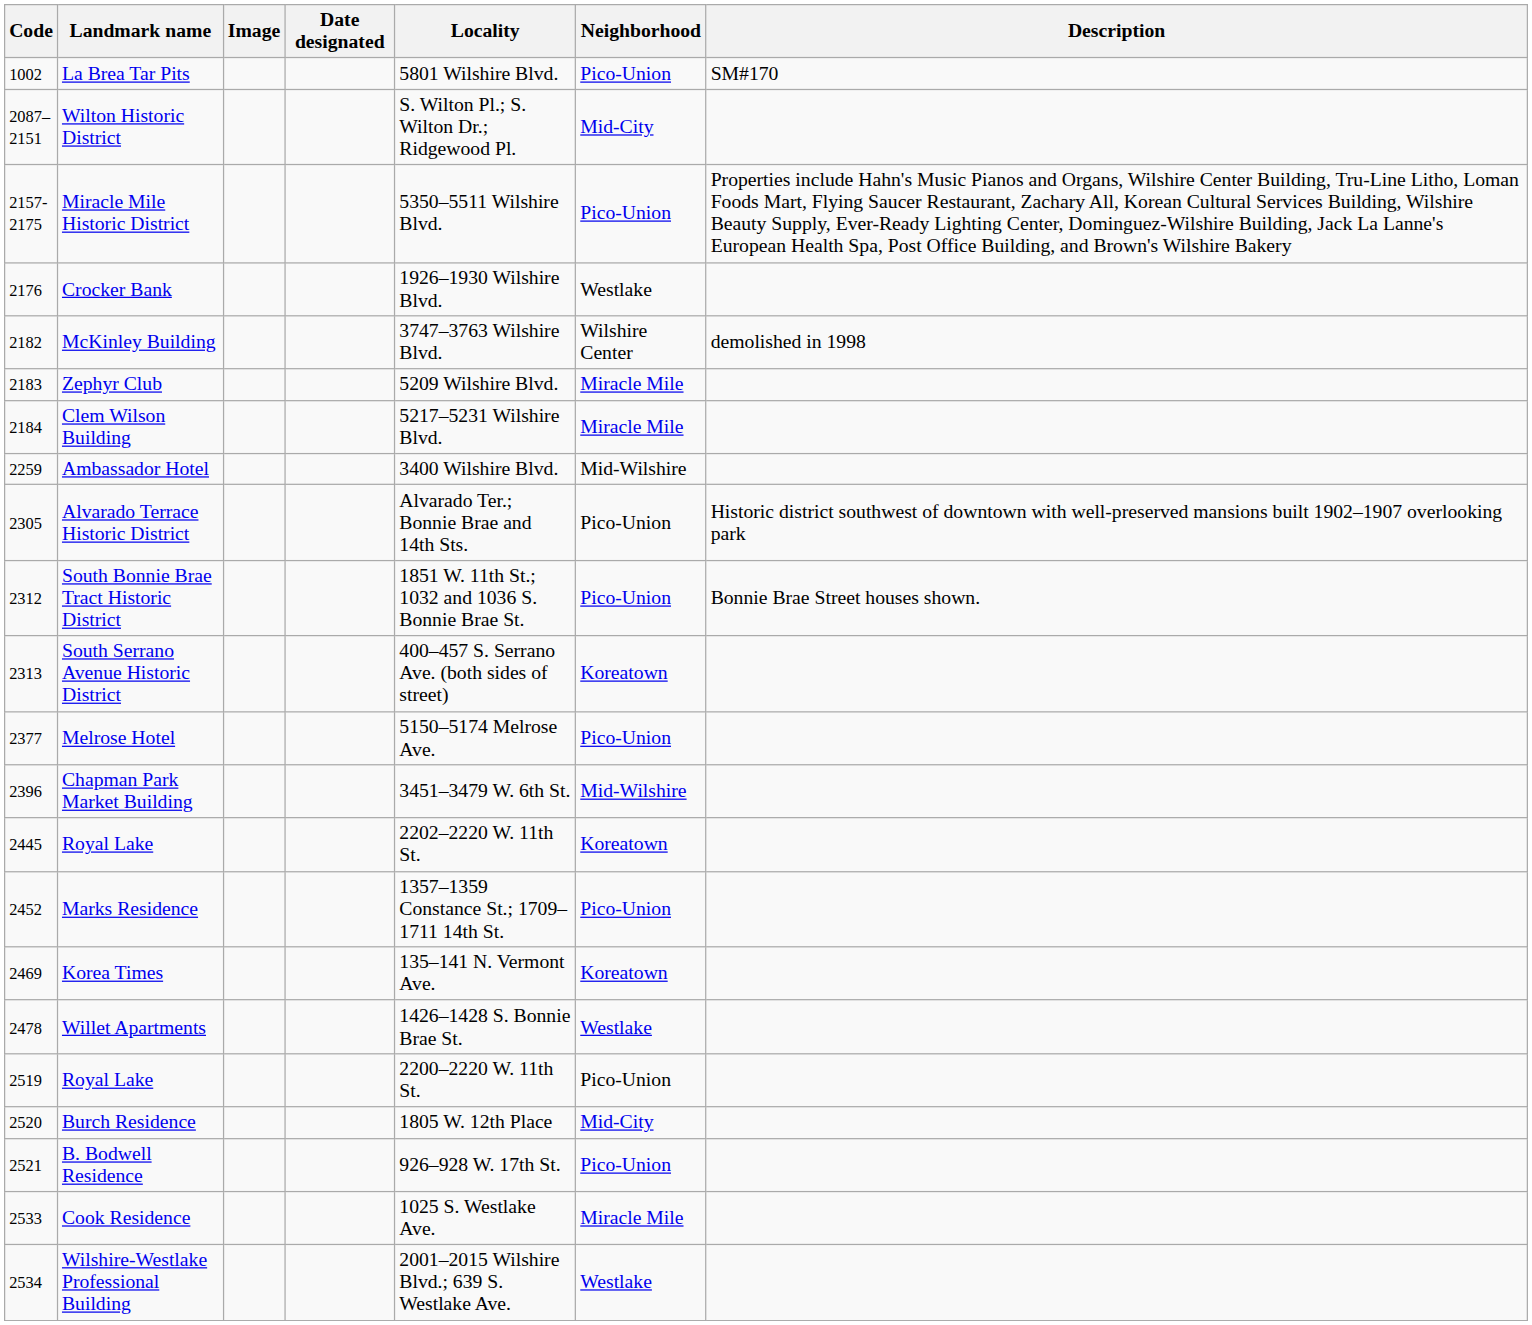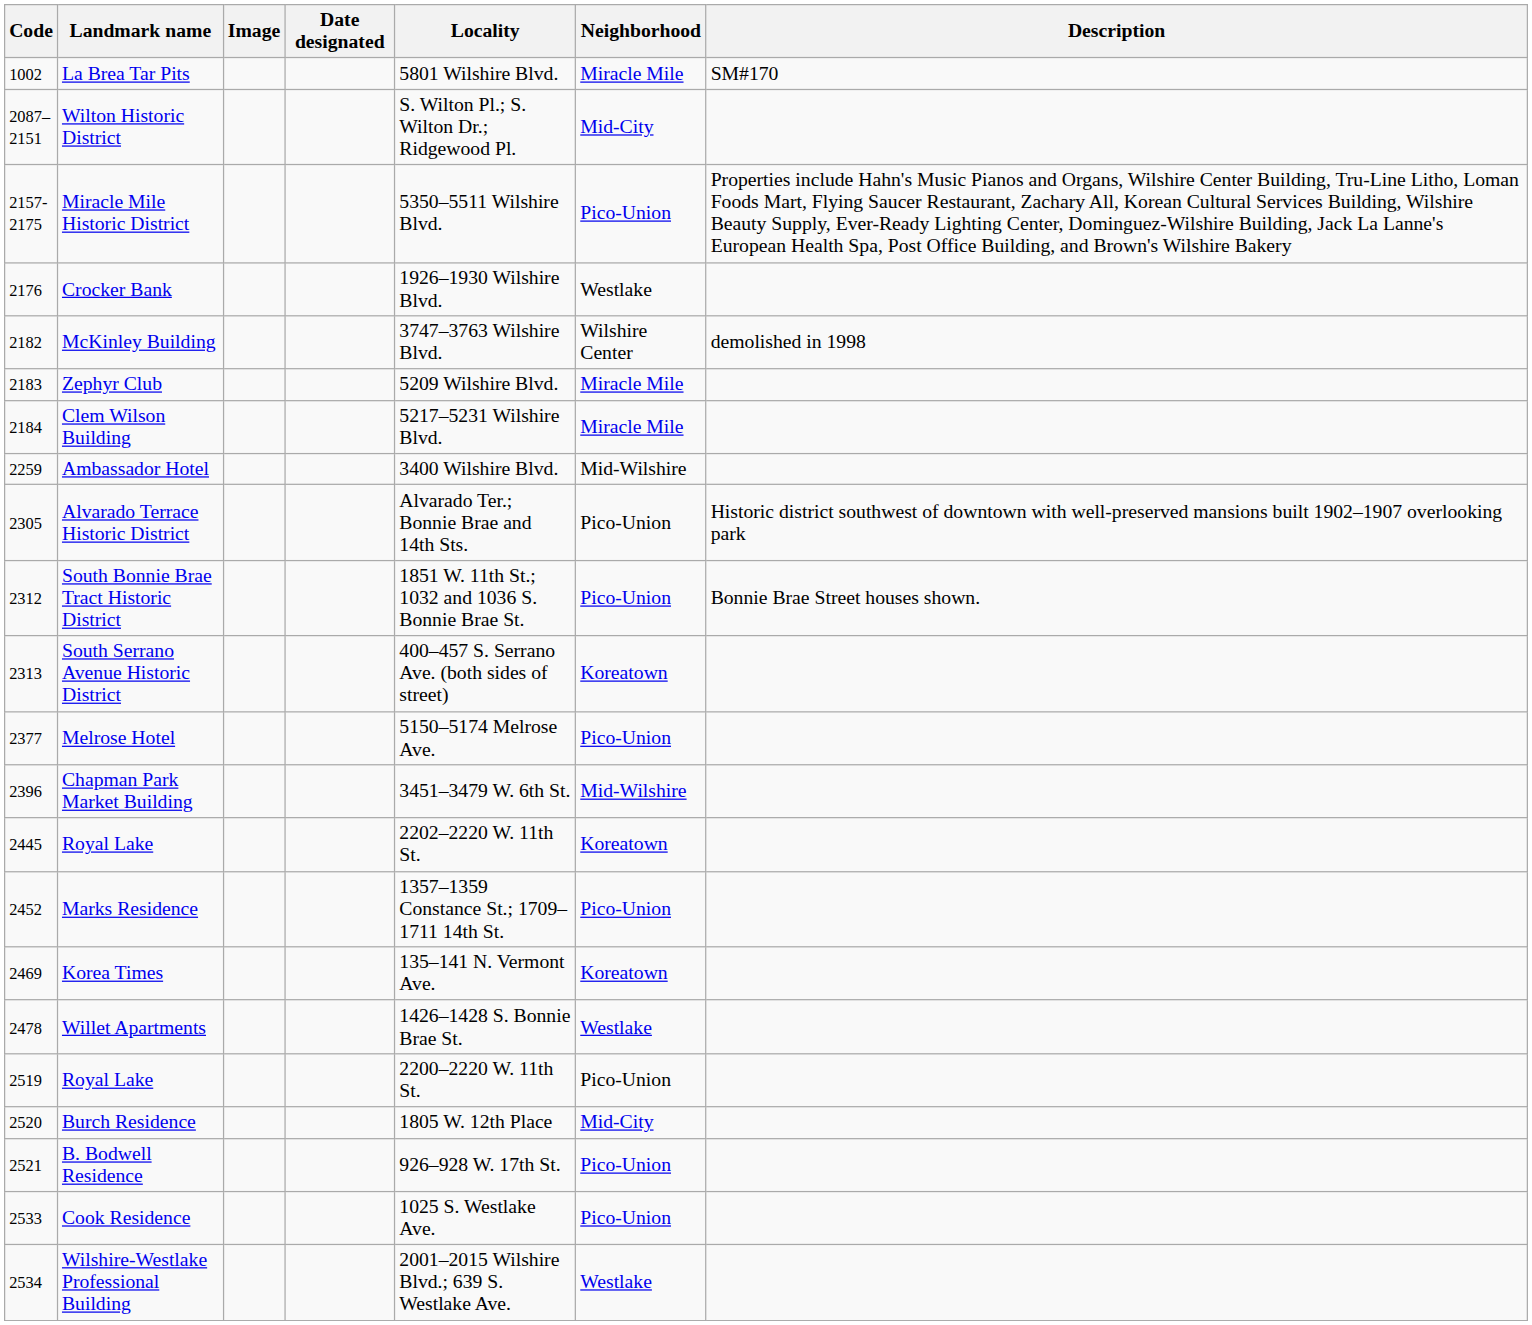La Brea Tar Pits | Neighborhood: Pico-Union -> Miracle Mile
Cook Residence | Neighborhood: Miracle Mile -> Pico-Union
